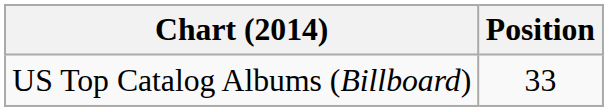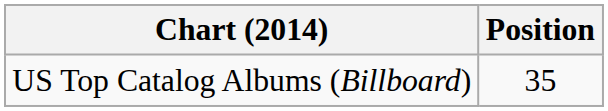US Top Catalog Albums (Billboard) | Position: 33 -> 35
